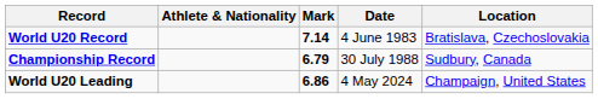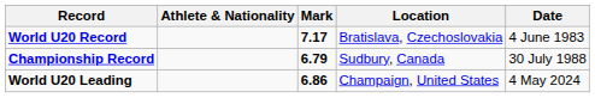columns swapped: Location <-> Date
World U20 Record | Mark: 7.14 -> 7.17
